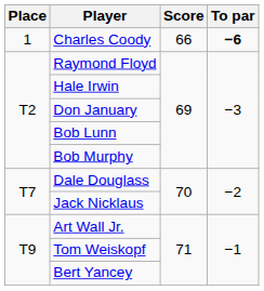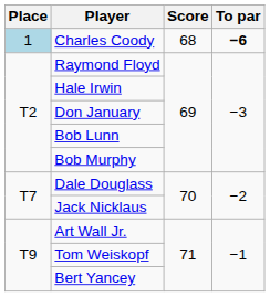Charles Coody | Place: no background -> lightblue background
Charles Coody | Score: 66 -> 68
